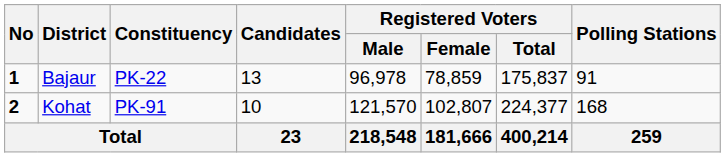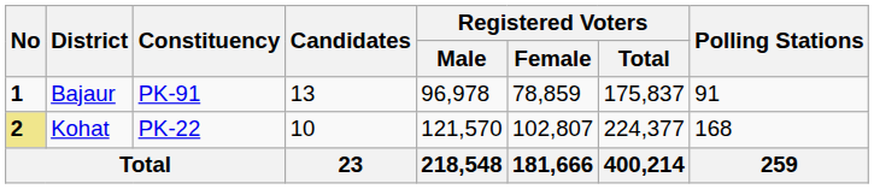Bajaur | Constituency: PK-22 -> PK-91
Kohat | No: no background -> khaki background
Kohat | Constituency: PK-91 -> PK-22
